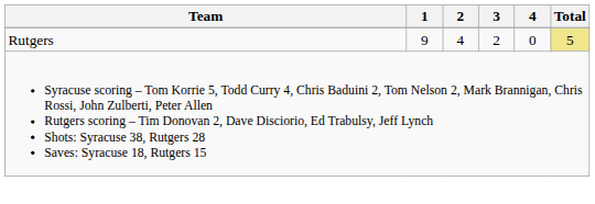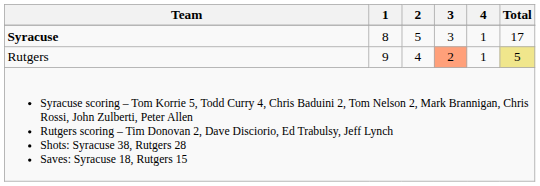+ row: Syracuse | 8 | 5 | 3 | 1 | 17
Rutgers | 3: no background -> lightsalmon background
Rutgers | 4: 0 -> 1
